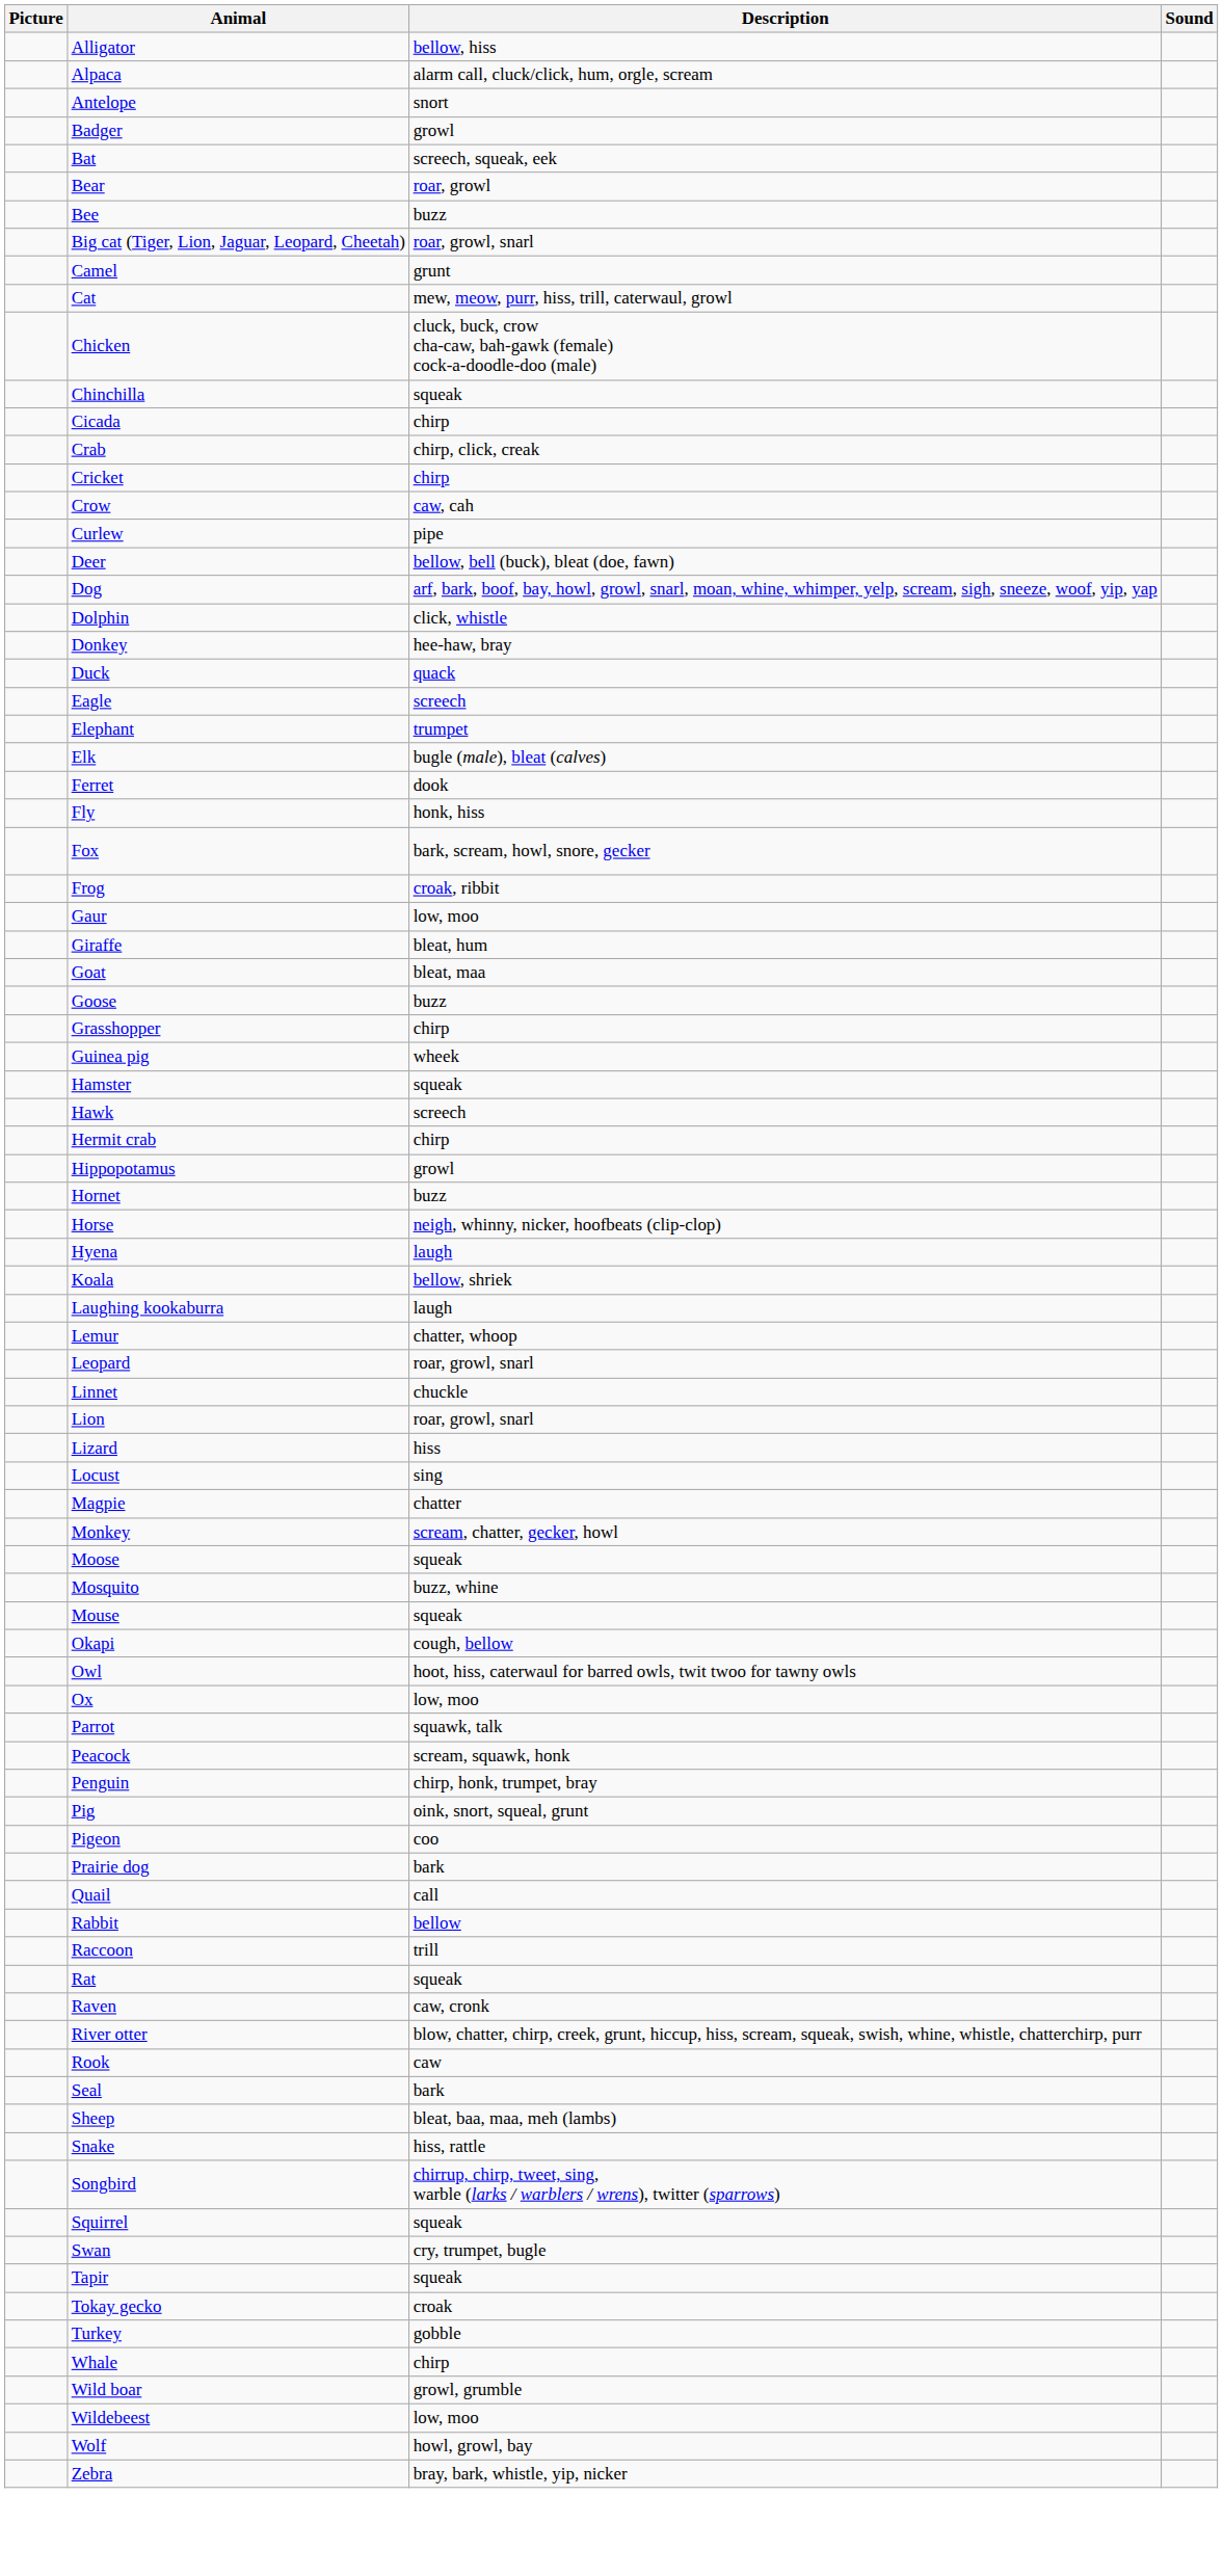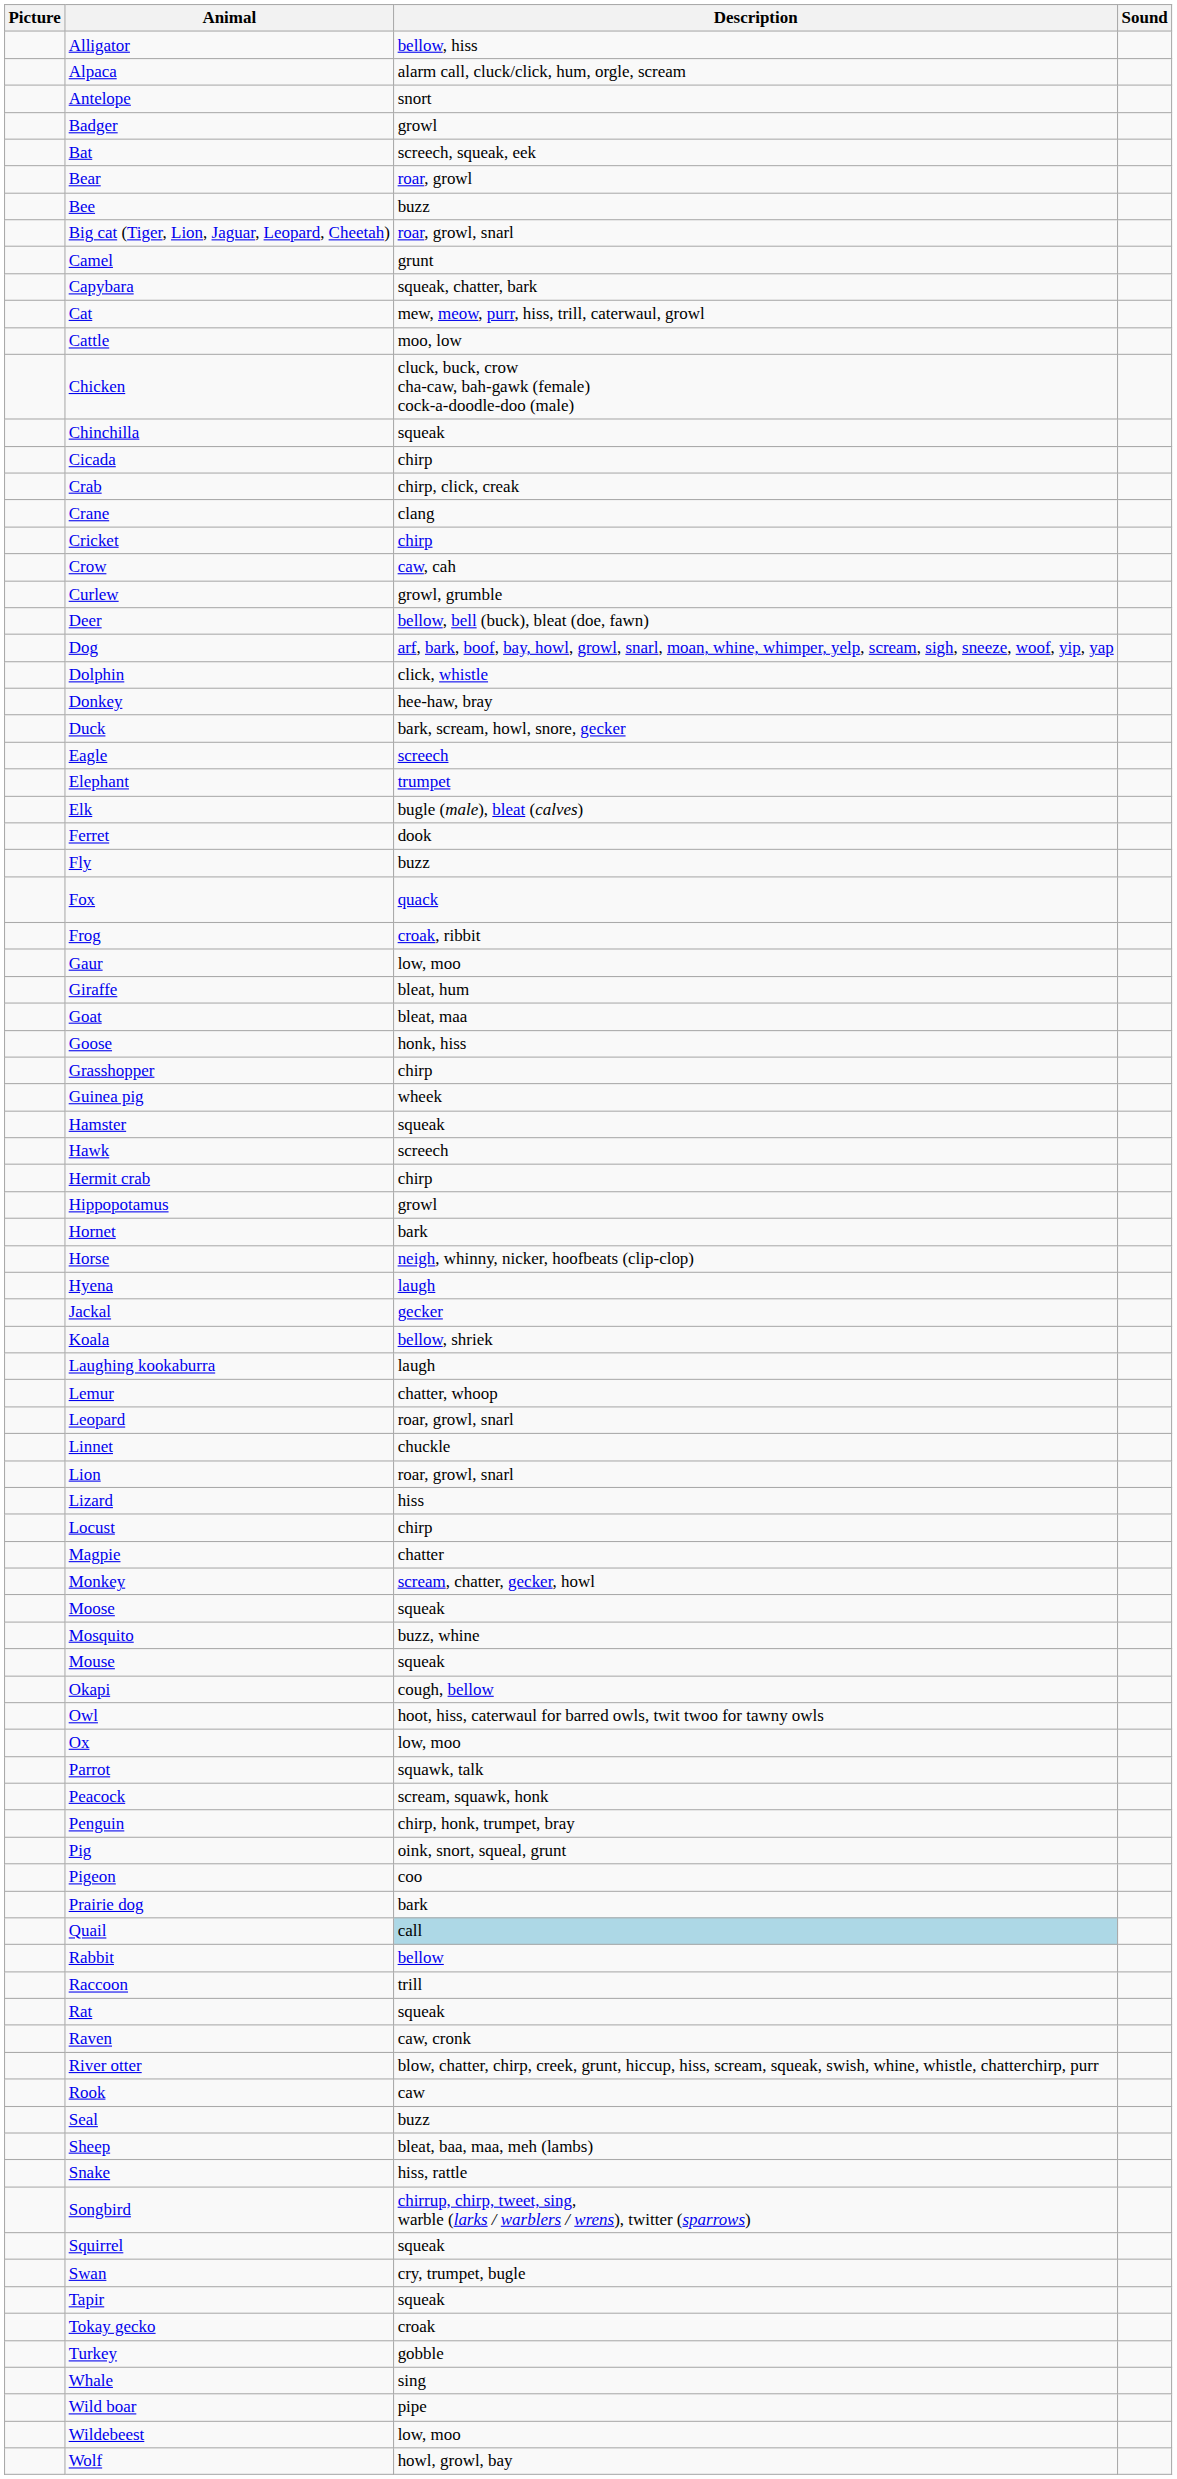+ row: Capybara | squeak, chatter, bark
+ row: Cattle | moo, low
+ row: Crane | clang
Curlew | Description: pipe -> growl, grumble
Duck | Description: quack -> bark, scream, howl, snore, gecker
Fly | Description: honk, hiss -> buzz
Fox | Description: bark, scream, howl, snore, gecker -> quack
Goose | Description: buzz -> honk, hiss
Hornet | Description: buzz -> bark
+ row: Jackal | gecker
Locust | Description: sing -> chirp
Quail | Description: no background -> lightblue background
Seal | Description: bark -> buzz
Whale | Description: chirp -> sing
Wild boar | Description: growl, grumble -> pipe
- row: Zebra | bray, bark, whistle, yip, nicker
